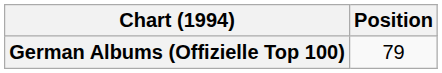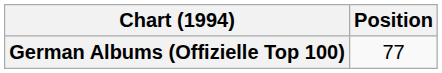German Albums (Offizielle Top 100) | Position: 79 -> 77
